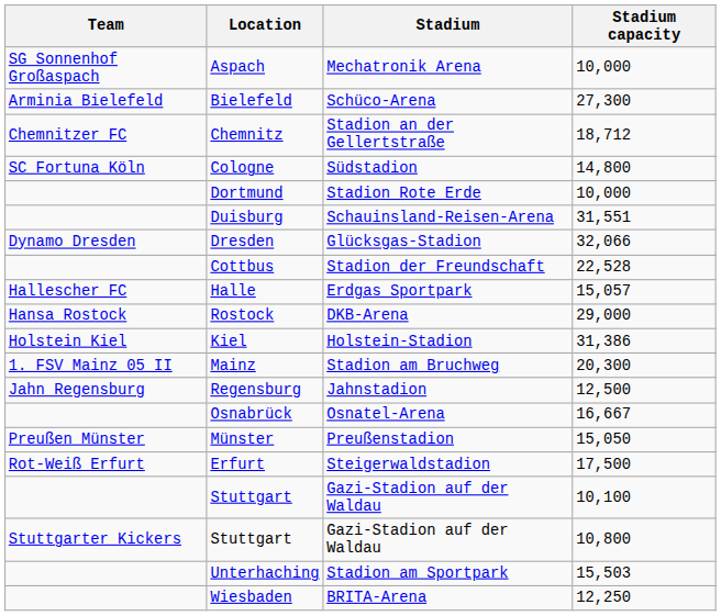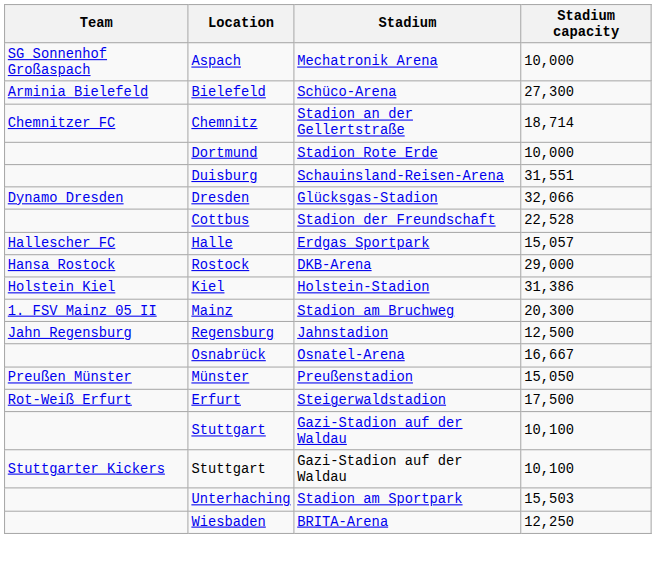Chemnitz | Stadium capacity: 18,712 -> 18,714
- row: SC Fortuna Köln | Cologne | Südstadion | 14,800
Stuttgarter Kickers / Stuttgart | Stadium capacity: 10,800 -> 10,100
